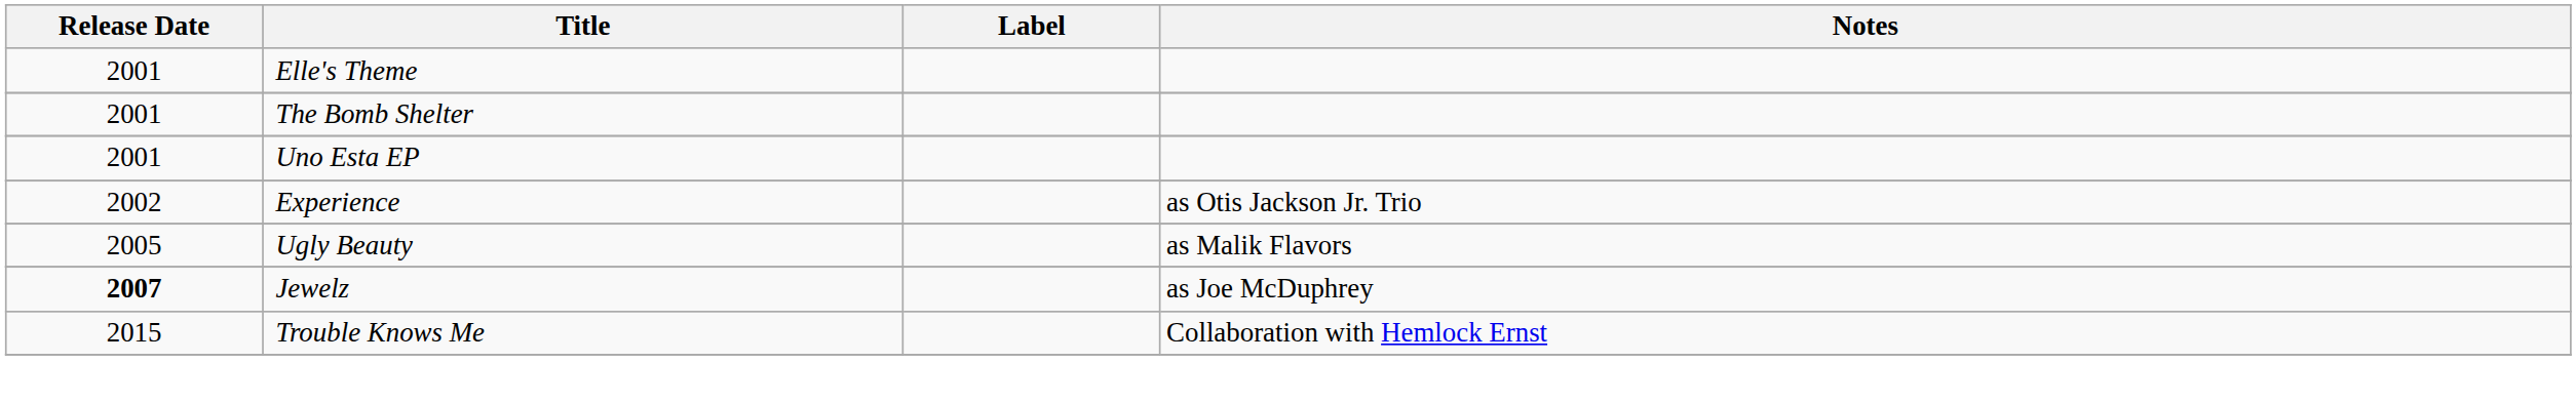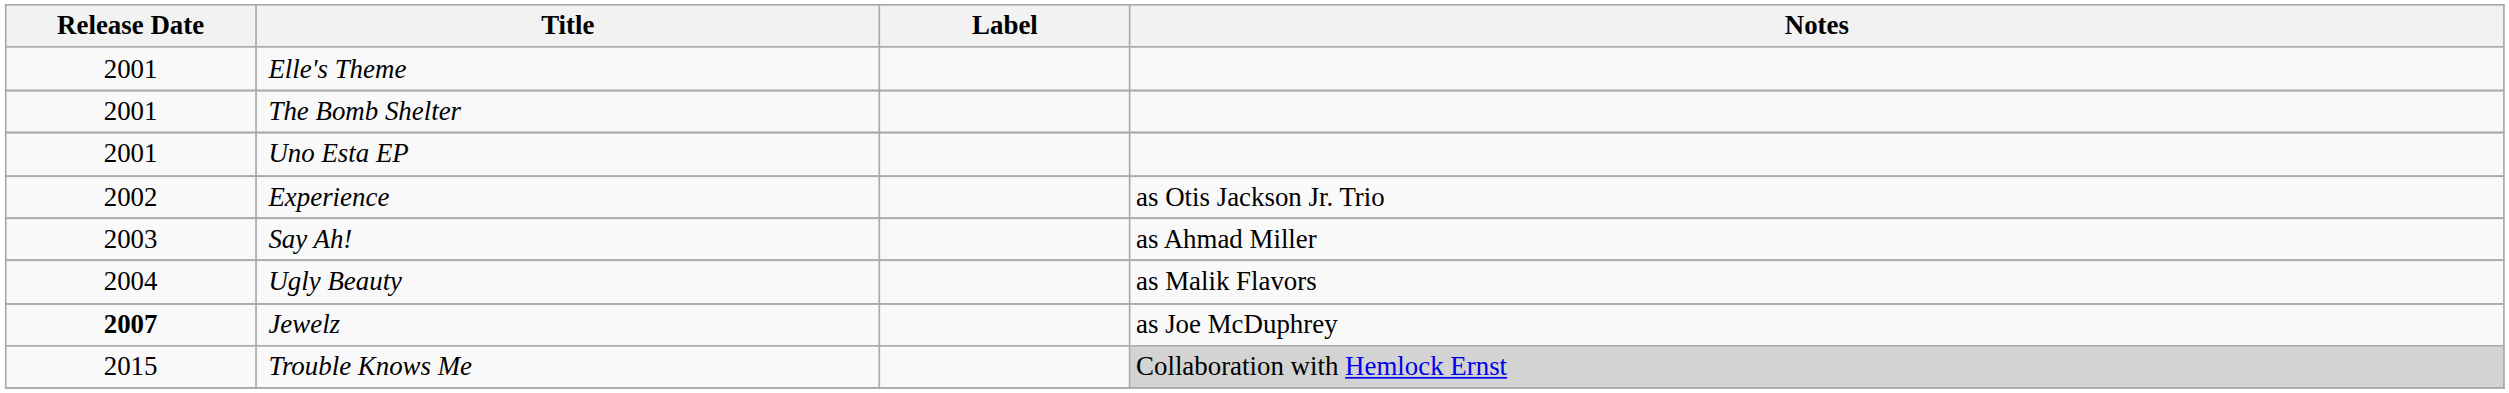+ row: 2003 | Say Ah! | as Ahmad Miller
Ugly Beauty | Release Date: 2005 -> 2004
Trouble Knows Me | Notes: no background -> lightgrey background
